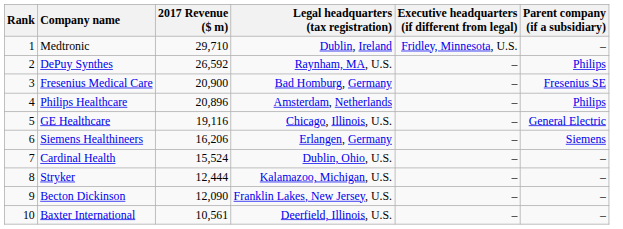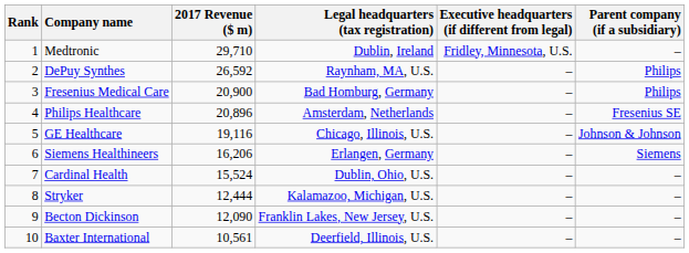Fresenius Medical Care | Parent company (if a subsidiary): Fresenius SE -> Philips
Philips Healthcare | Parent company (if a subsidiary): Philips -> Fresenius SE
GE Healthcare | Parent company (if a subsidiary): General Electric -> Johnson & Johnson
